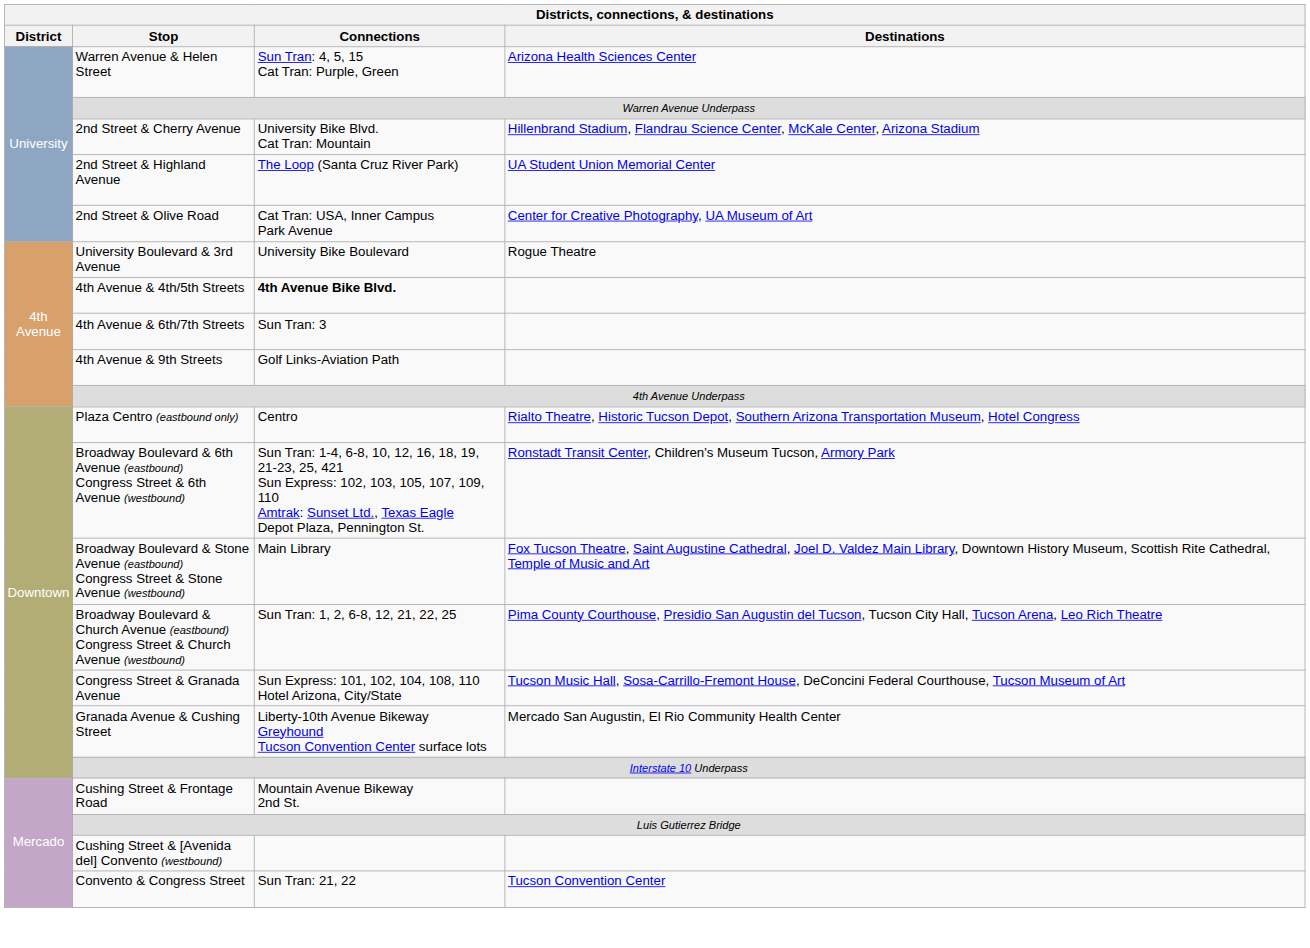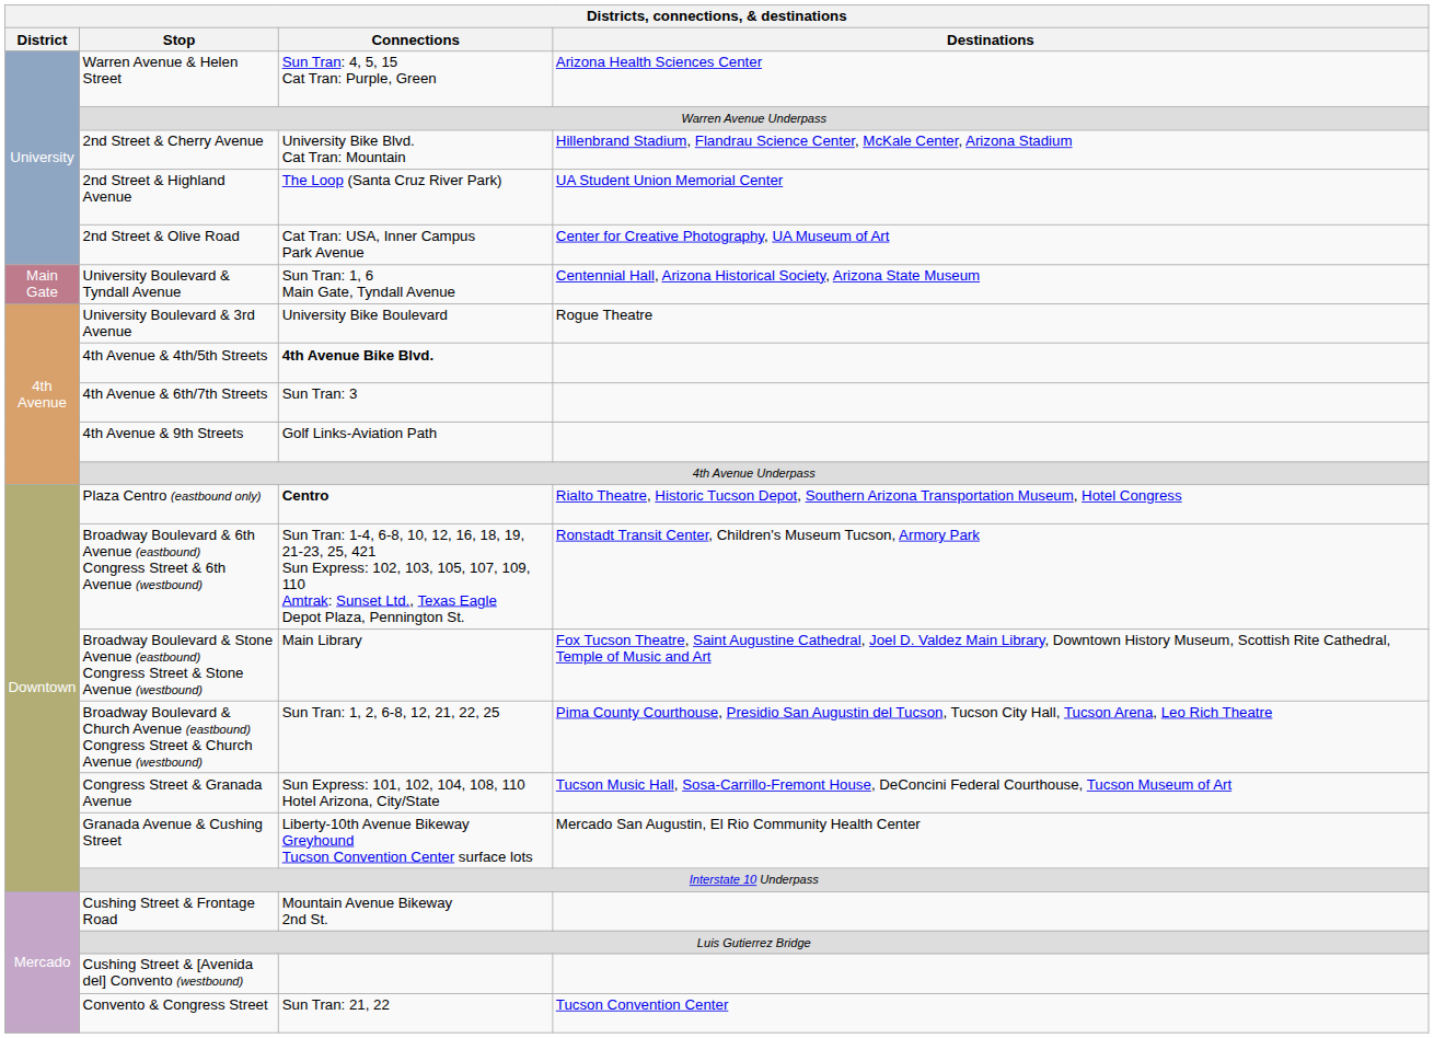+ row: Main Gate | University Boulevard & Tyndall Avenue | Sun Tran: 1, 6 Main Gate, Tyndall Avenue | Centennial Hall, Arizona Historical Society, Arizona State Museum
Plaza Centro (eastbound only) | Connections: normal -> bold
